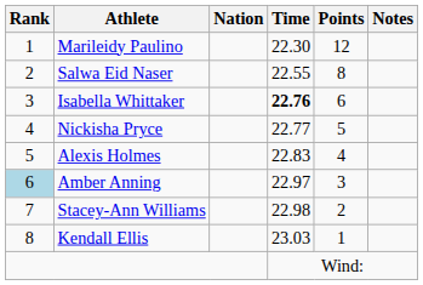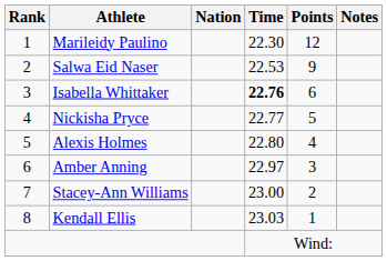Salwa Eid Naser | Time: 22.55 -> 22.53
Salwa Eid Naser | Points: 8 -> 9
Alexis Holmes | Time: 22.83 -> 22.80
Amber Anning | Rank: lightblue background -> no background
Stacey-Ann Williams | Time: 22.98 -> 23.00
